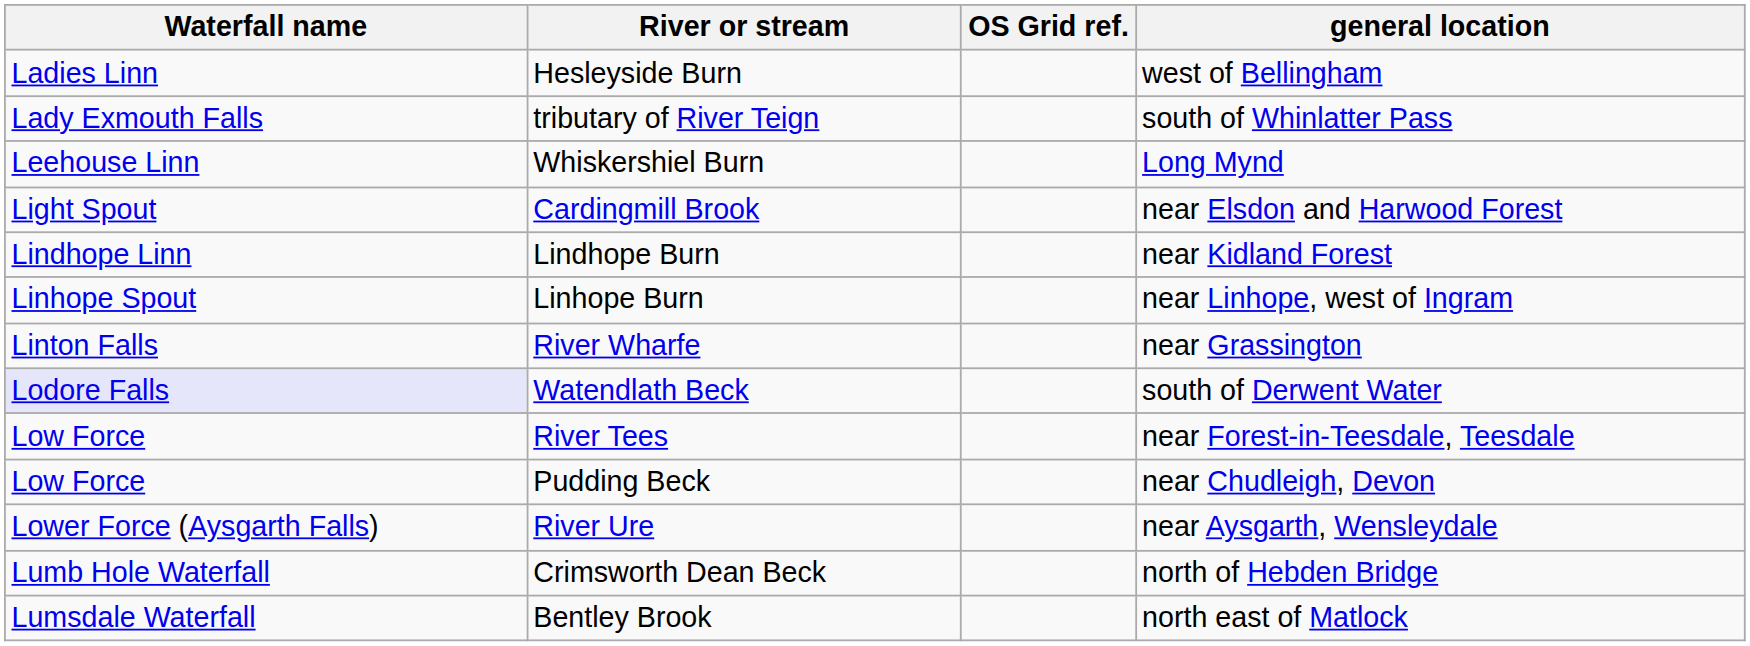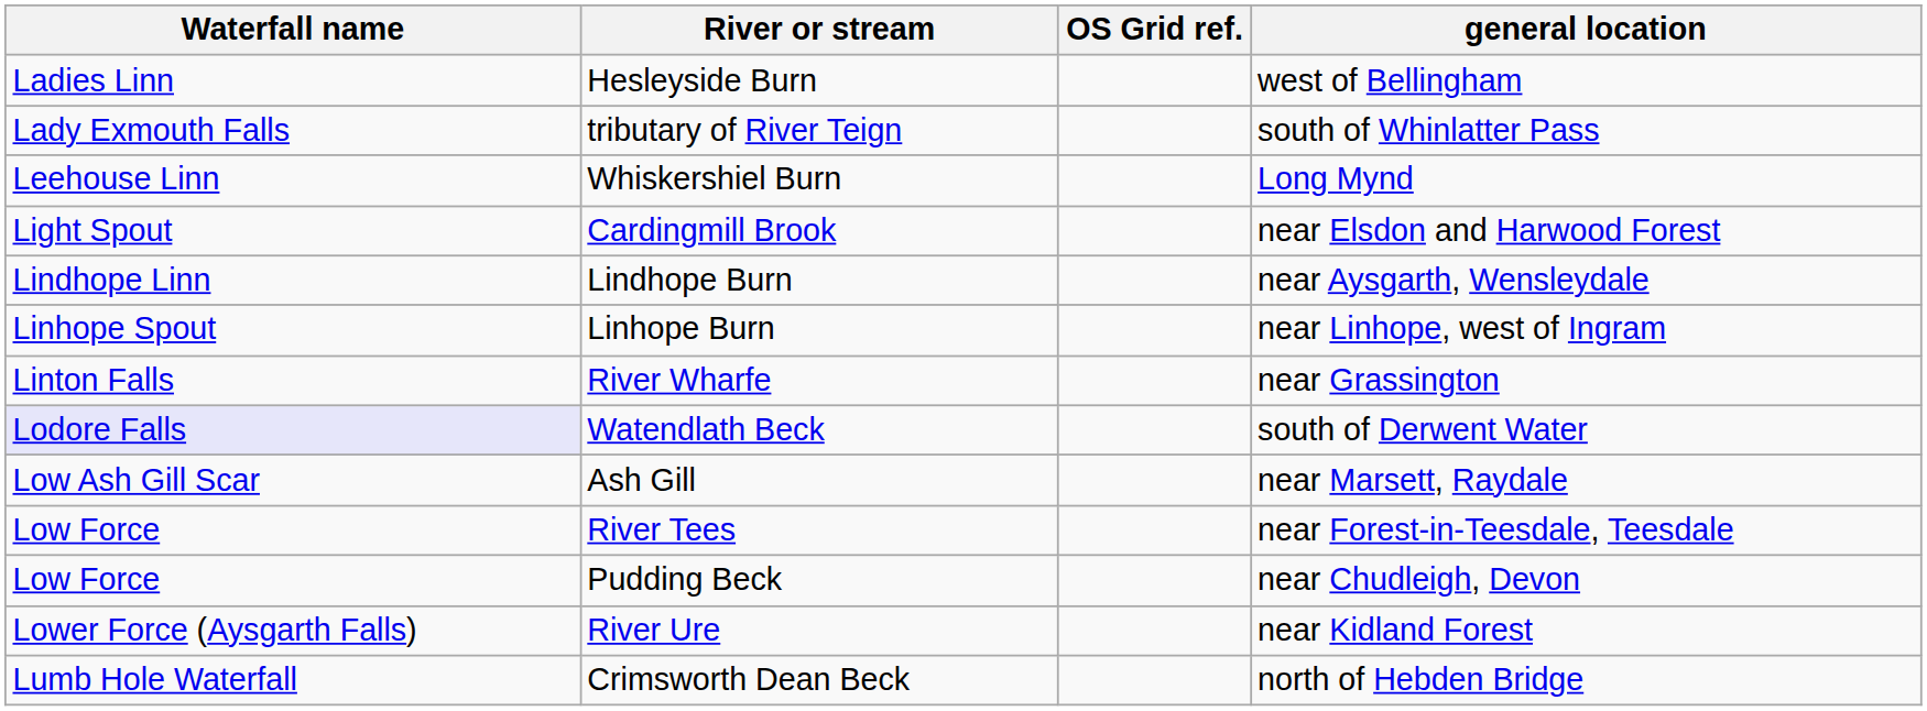Lindhope Burn | general location: near Kidland Forest -> near Aysgarth, Wensleydale
+ row: Low Ash Gill Scar | Ash Gill | near Marsett, Raydale
River Ure | general location: near Aysgarth, Wensleydale -> near Kidland Forest
- row: Lumsdale Waterfall | Bentley Brook | north east of Matlock
